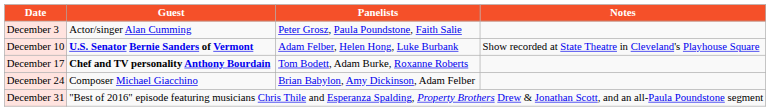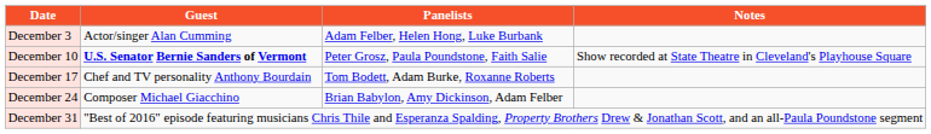December 3 | Panelists: Peter Grosz, Paula Poundstone, Faith Salie -> Adam Felber, Helen Hong, Luke Burbank
December 10 | Panelists: Adam Felber, Helen Hong, Luke Burbank -> Peter Grosz, Paula Poundstone, Faith Salie
December 17 | Guest: bold -> normal
